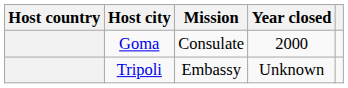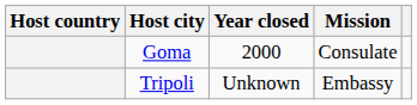columns swapped: Mission <-> Year closed
